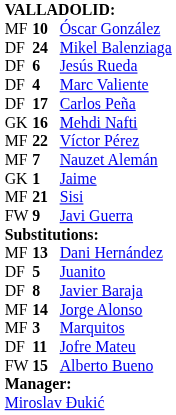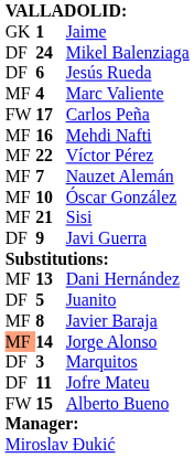rows swapped: Jaime <-> Óscar González
Marc Valiente | column 1: DF -> MF
Carlos Peña | column 1: DF -> FW
Mehdi Nafti | column 1: GK -> MF
Javi Guerra | column 1: FW -> DF
Javier Baraja | column 1: DF -> MF
Jorge Alonso | column 1: no background -> lightsalmon background
Marquitos | column 1: MF -> DF
